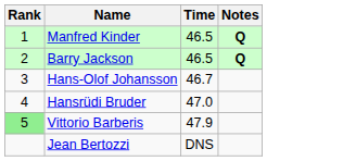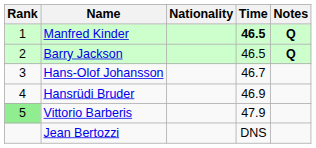+ column: Nationality
Manfred Kinder | Time: normal -> bold
Hansrüdi Bruder | Time: 47.0 -> 46.9
